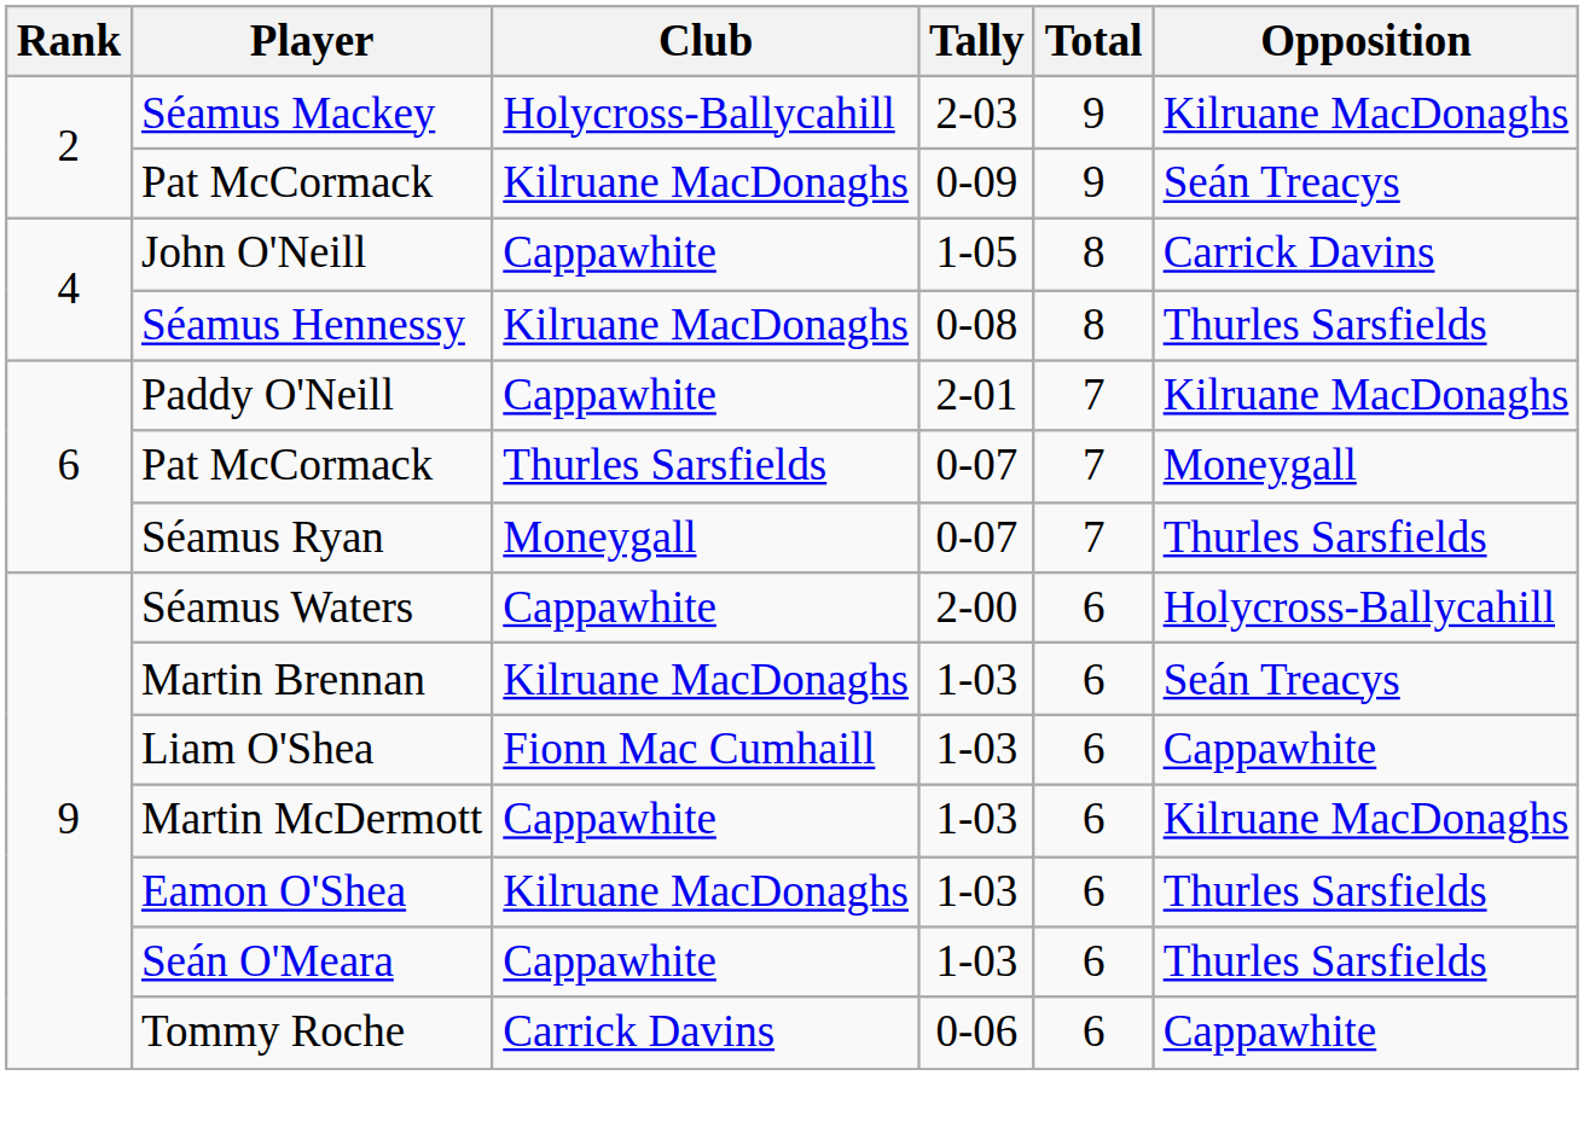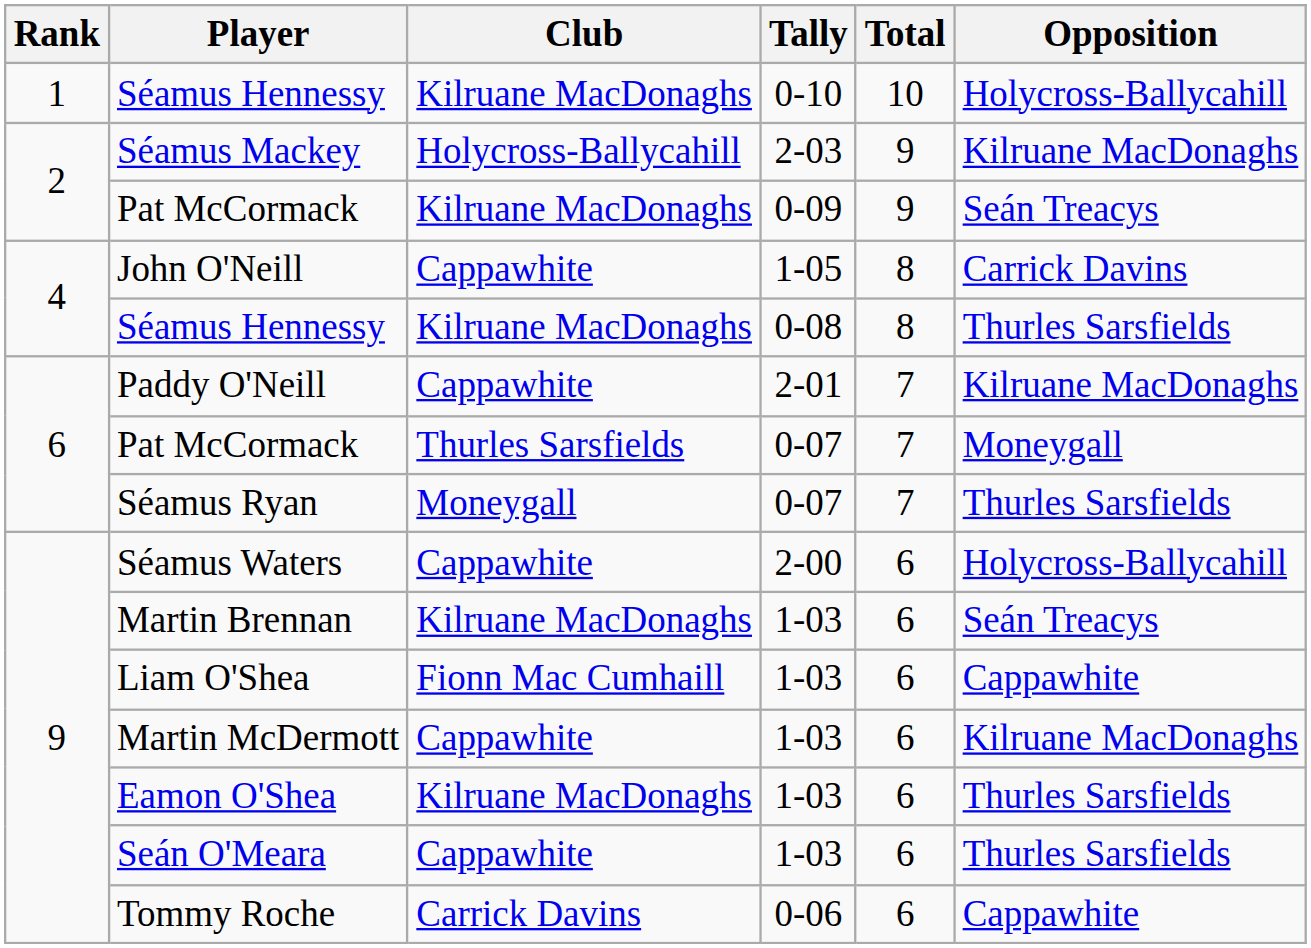+ row: 1 | Séamus Hennessy | Kilruane MacDonaghs | 0-10 | 10 | Holycross-Ballycahill
